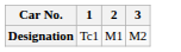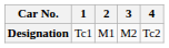+ column: 4 | Tc2
